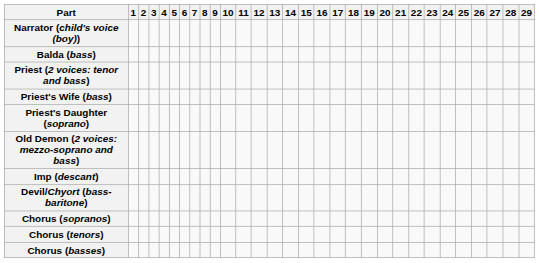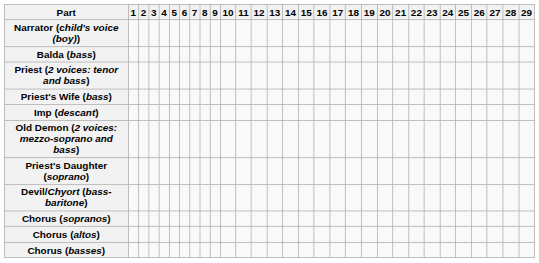rows swapped: Priest's Daughter (soprano) <-> Imp (descant)
+ row: Chorus (altos)
- row: Chorus (tenors)
